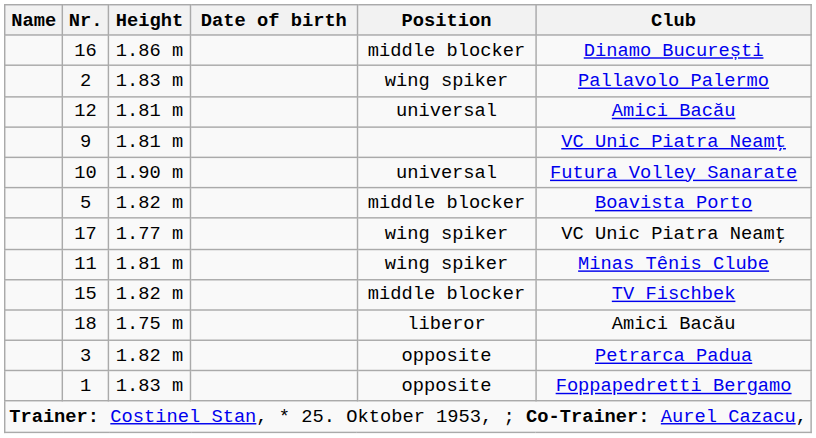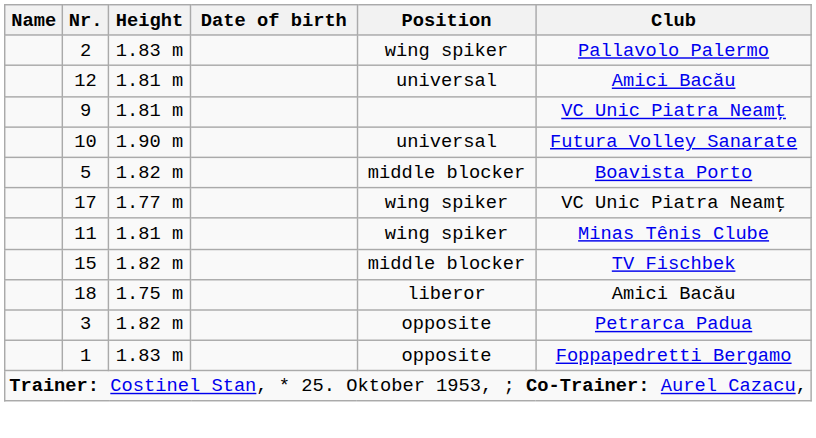- row: 16 | 1.86 m | middle blocker | Dinamo București
